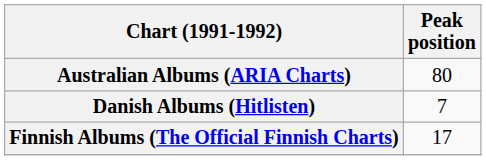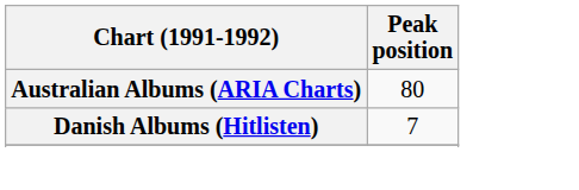- row: Finnish Albums (The Official Finnish Charts) | 17
